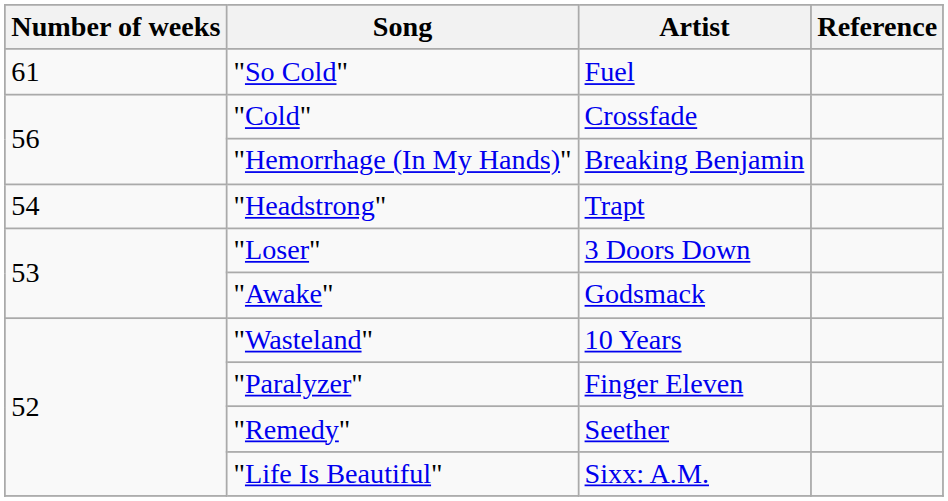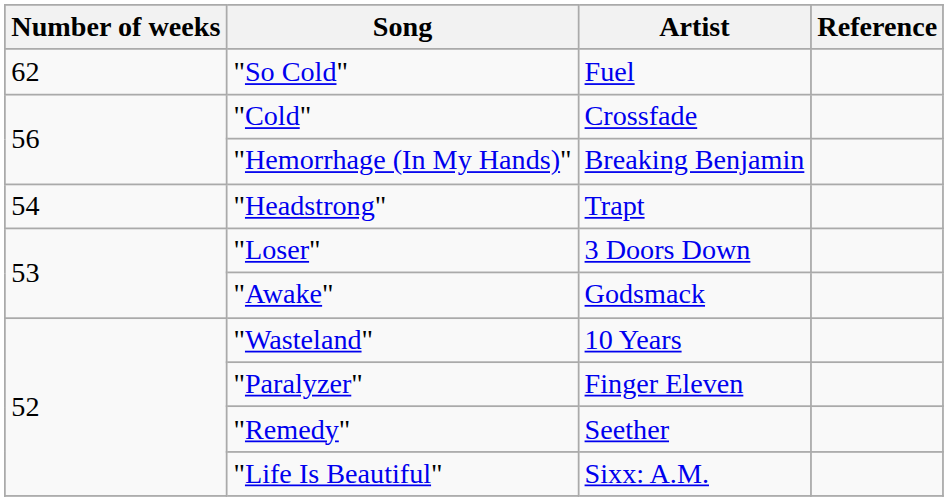"So Cold" | Number of weeks: 61 -> 62
